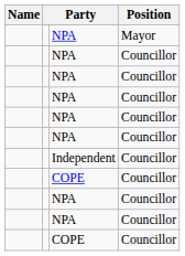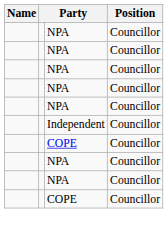- row: NPA | Mayor
